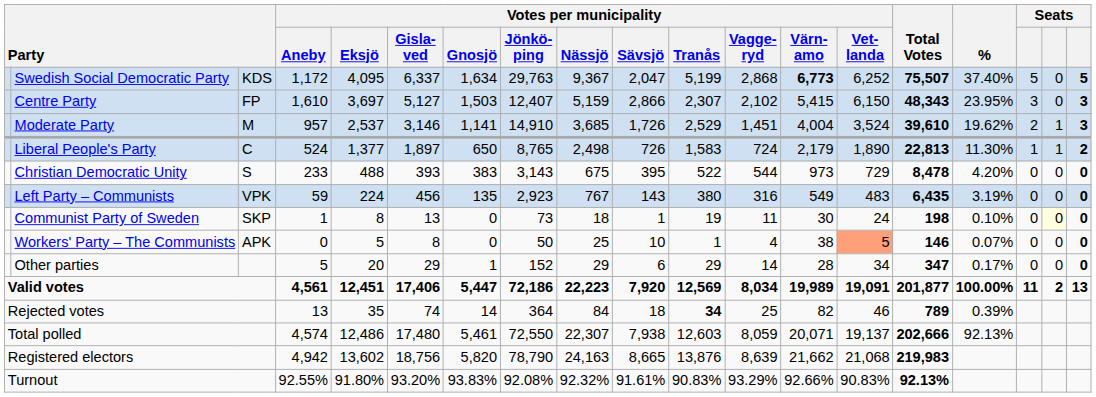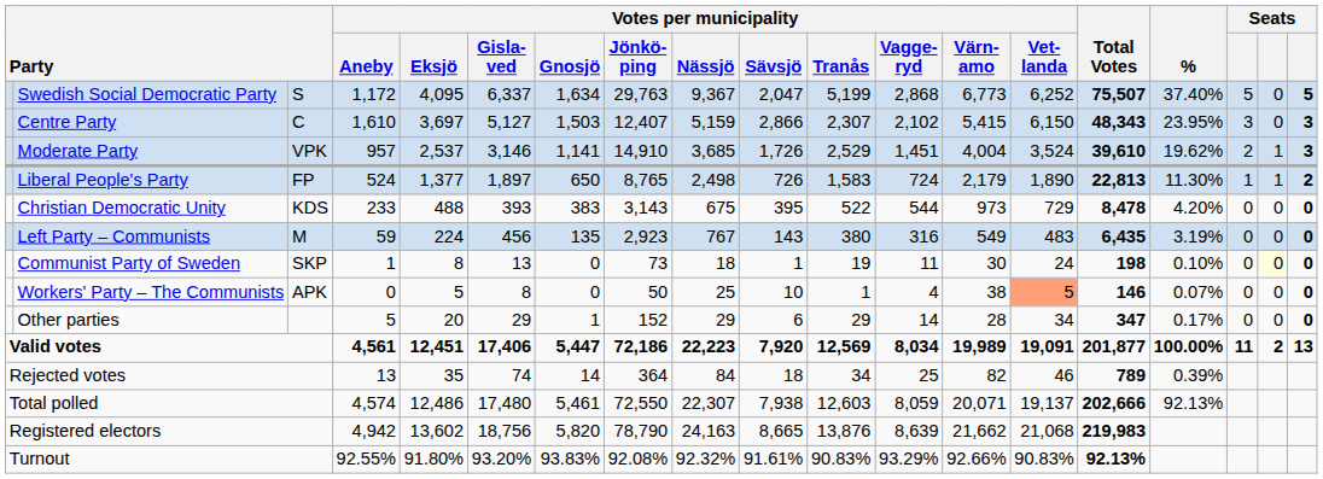Swedish Social Democratic Party | column 3: KDS -> S
Swedish Social Democratic Party | Votes per municipality / Värn- amo: bold -> normal
Centre Party | column 3: FP -> C
Moderate Party | column 3: M -> VPK
Liberal People's Party | column 3: C -> FP
Christian Democratic Unity | column 3: S -> KDS
Left Party – Communists | column 3: VPK -> M
Rejected votes | Votes per municipality / Tranås: bold -> normal
